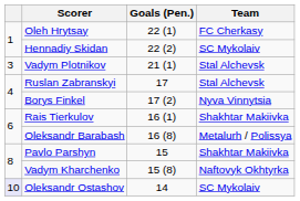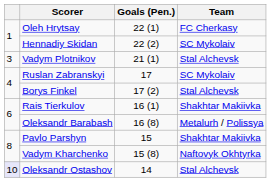Ruslan Zabranskyi | Team: Stal Alchevsk -> SC Mykolaiv
Borys Finkel | Team: Nyva Vinnytsia -> Stal Alchevsk
Oleksandr Ostashov | Team: SC Mykolaiv -> Stal Alchevsk
